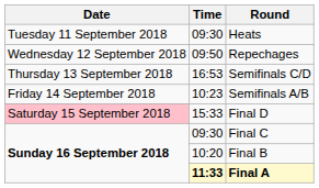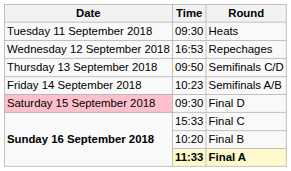Repechages | Time: 09:50 -> 16:53
Semifinals C/D | Time: 16:53 -> 09:50
Final D | Time: 15:33 -> 09:30
Final C | Time: 09:30 -> 15:33
